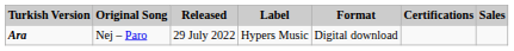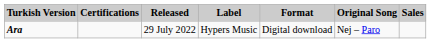columns swapped: Original Song <-> Certifications
